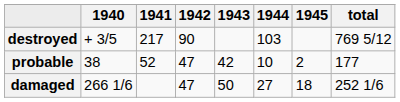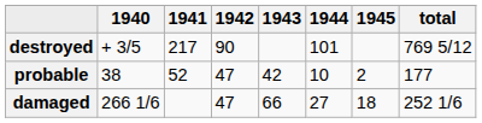destroyed | 1944: 103 -> 101
damaged | 1943: 50 -> 66
